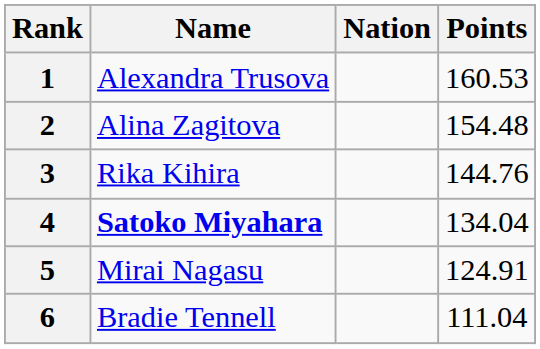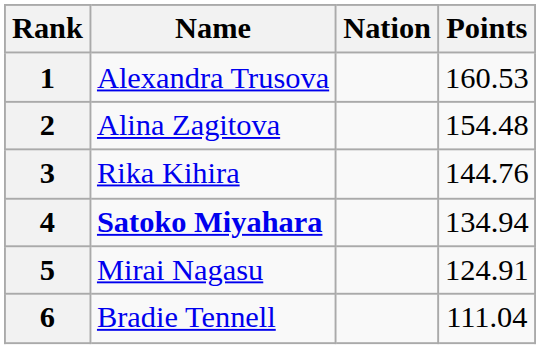4 | Points: 134.04 -> 134.94
